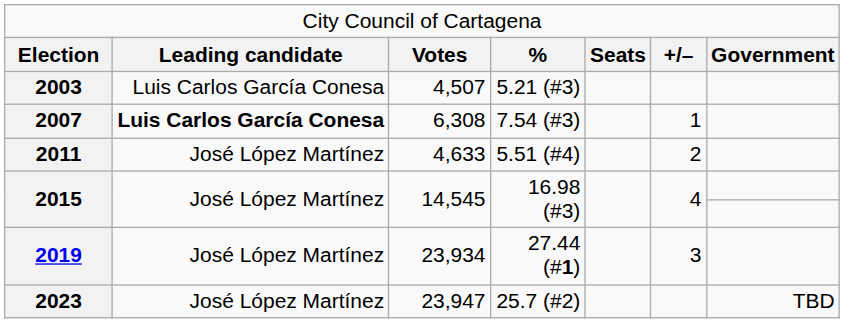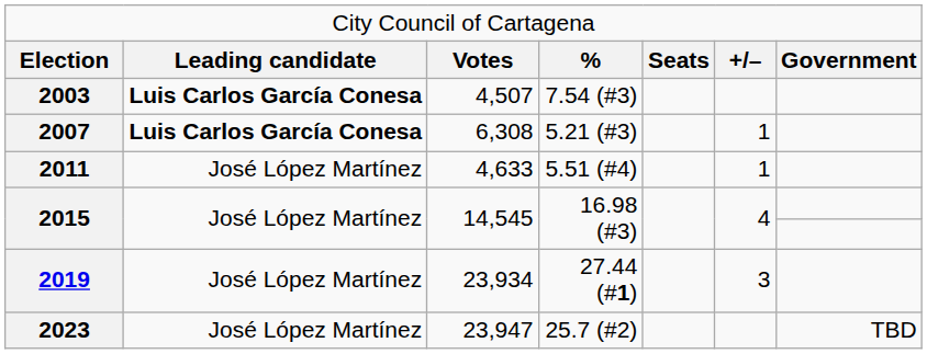2003 | column 2: normal -> bold
2003 | column 4: 5.21 (#3) -> 7.54 (#3)
2007 | column 4: 7.54 (#3) -> 5.21 (#3)
2011 | column 6: 2 -> 1
